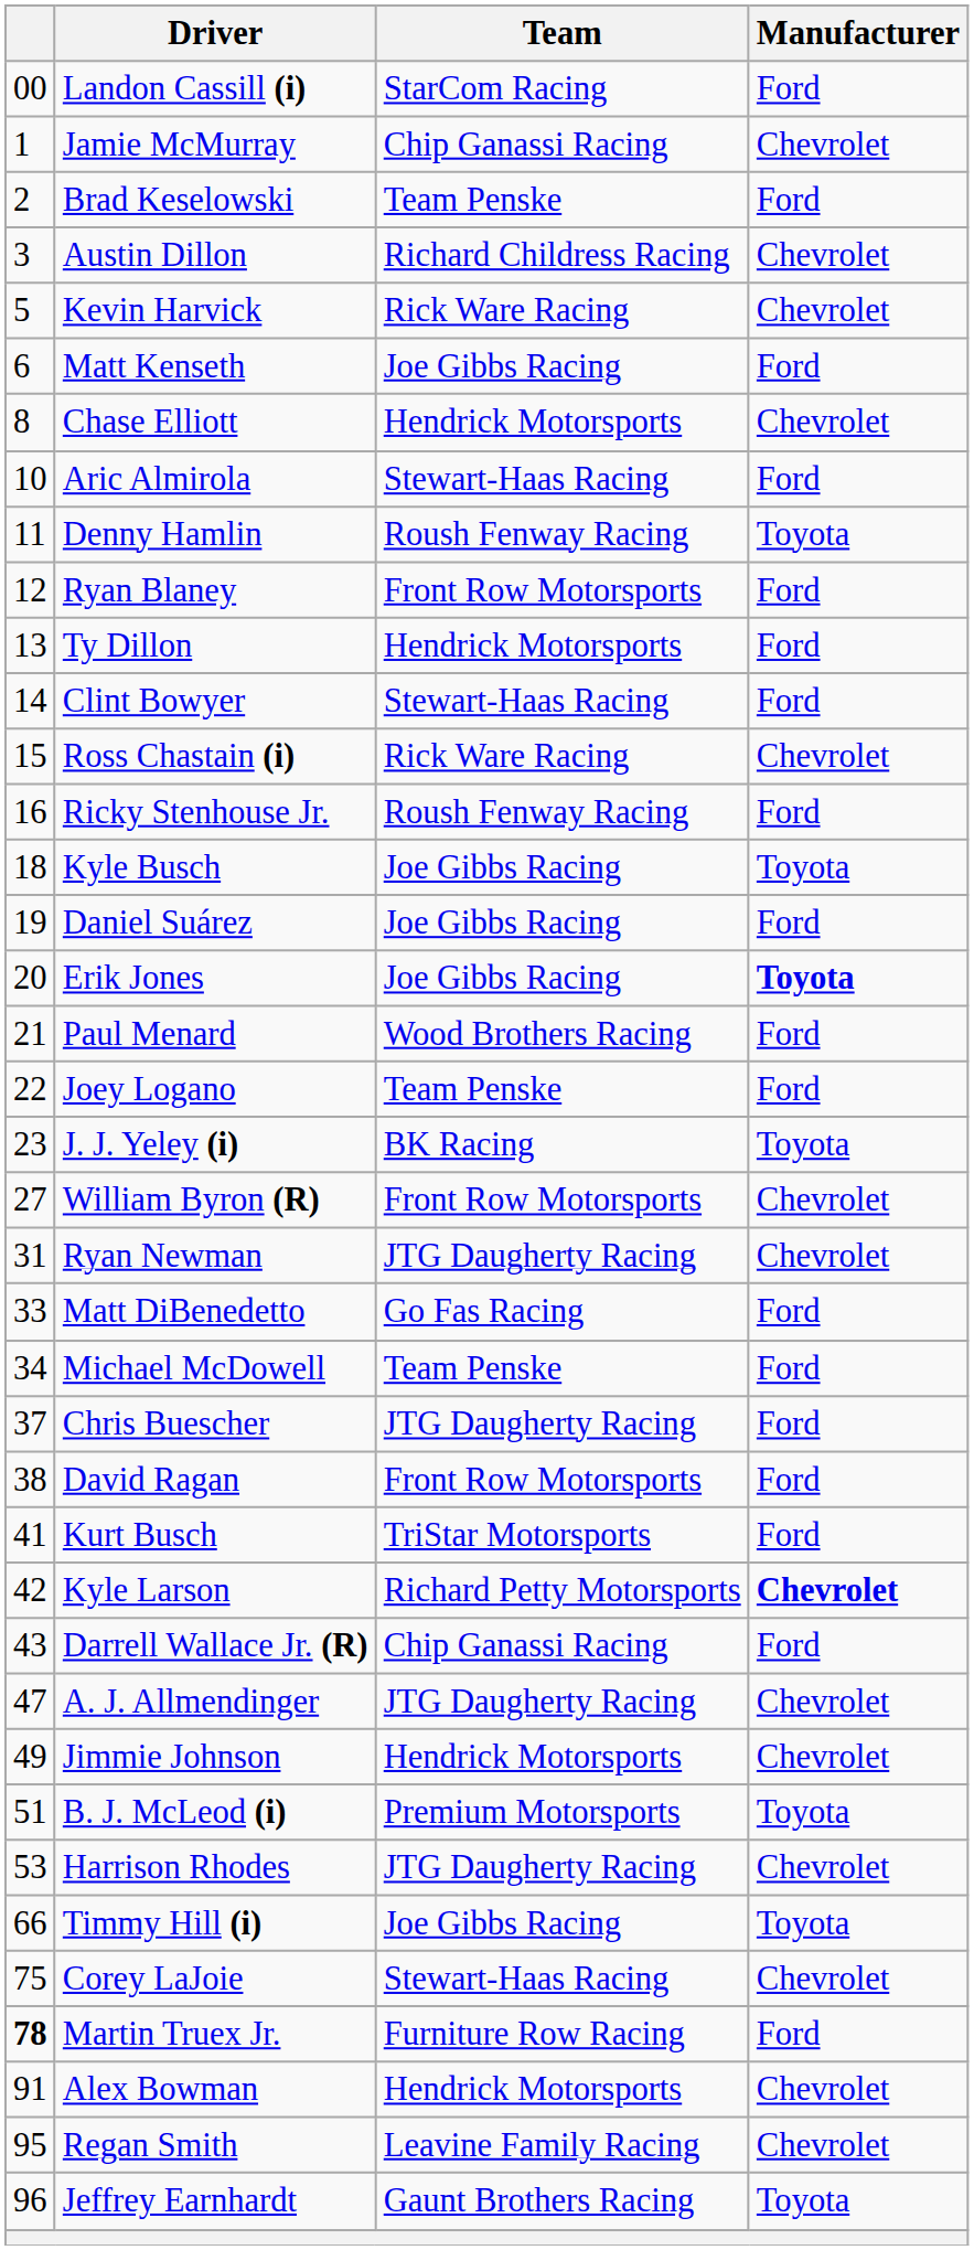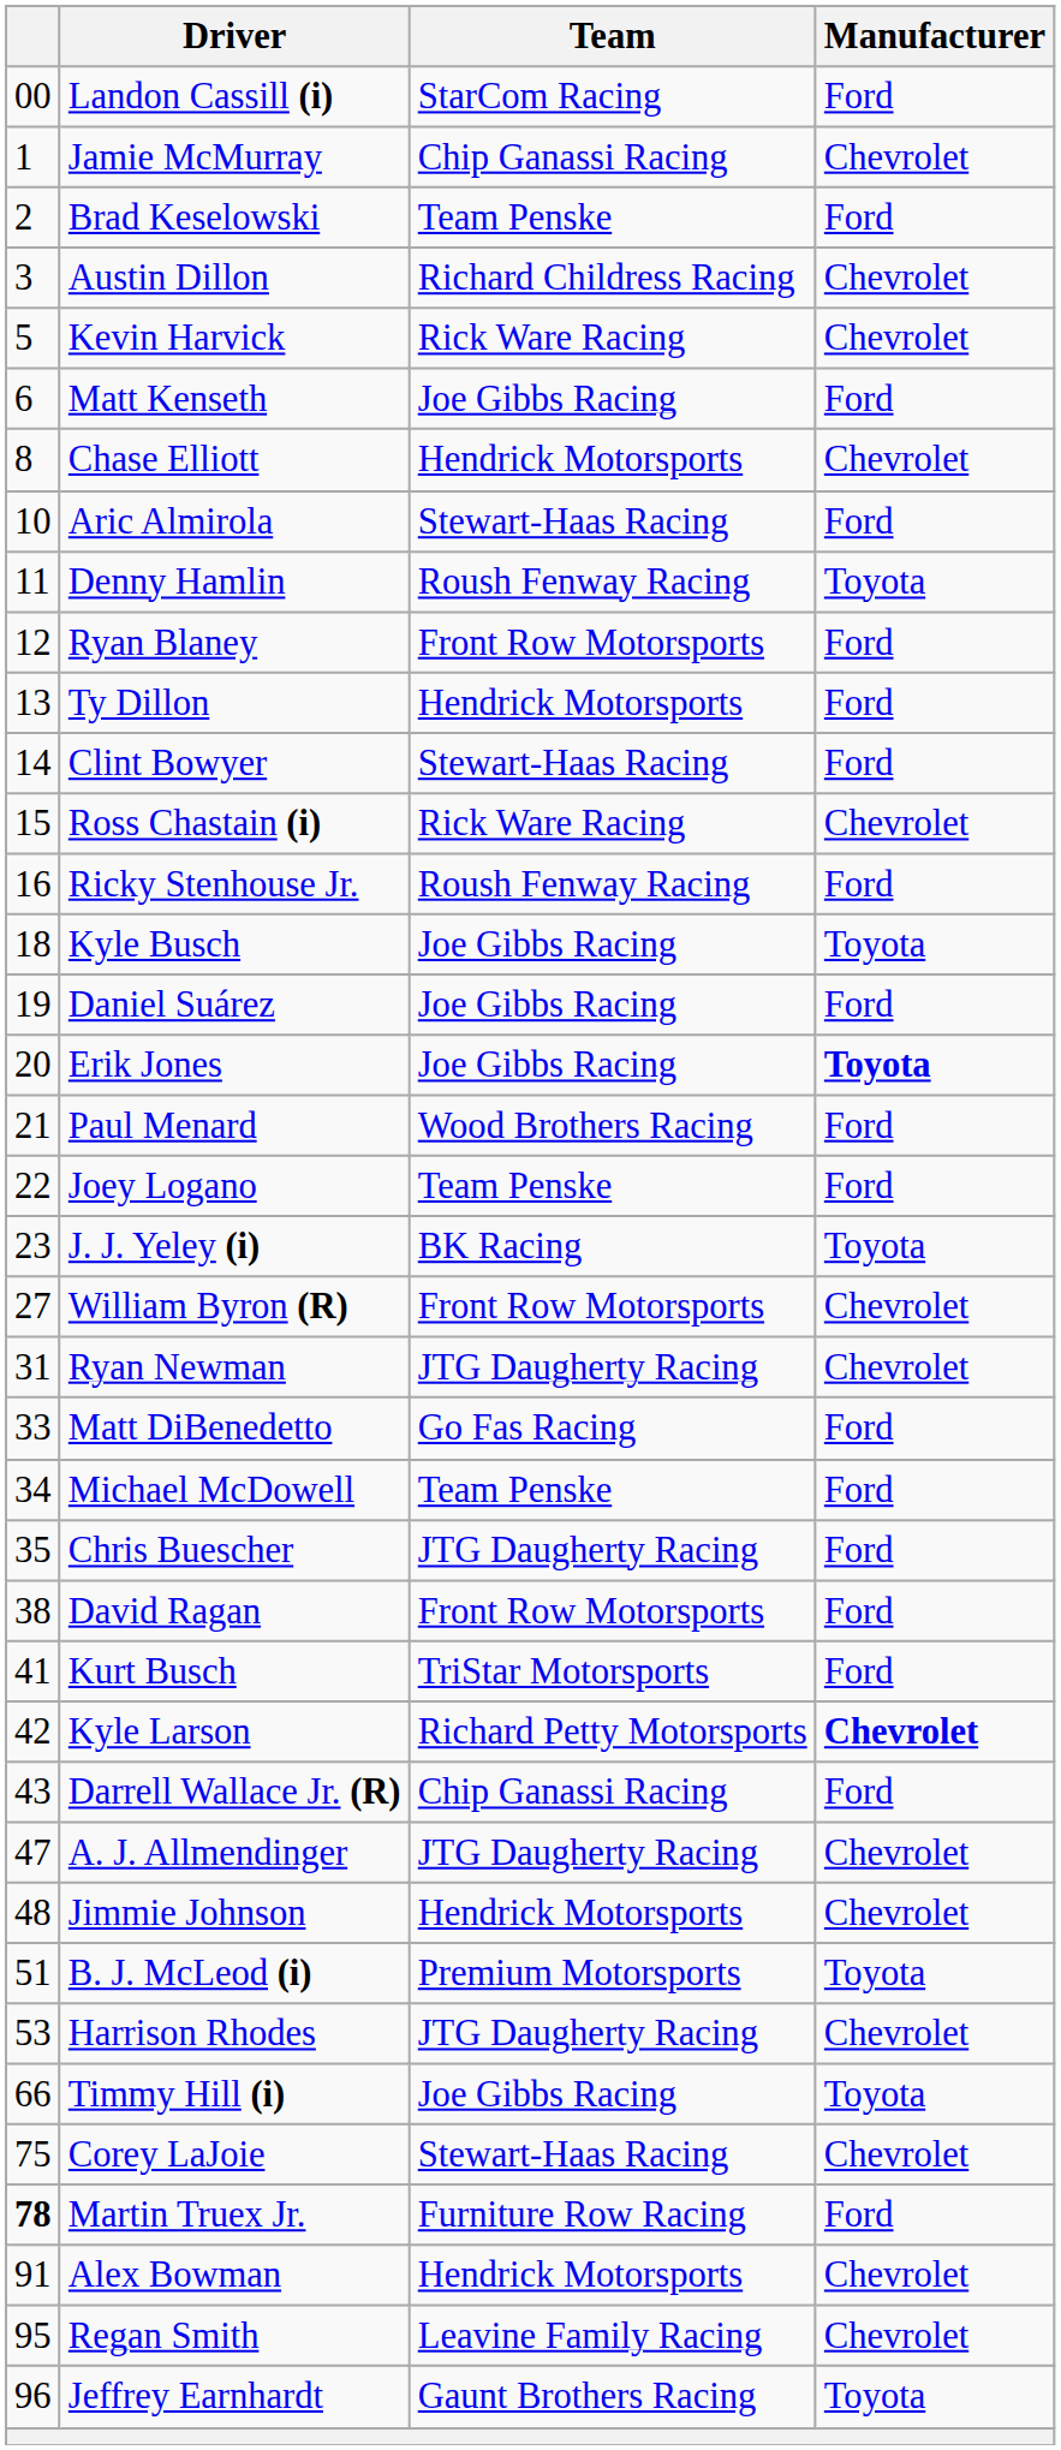Chris Buescher | column 1: 37 -> 35
Jimmie Johnson | column 1: 49 -> 48
